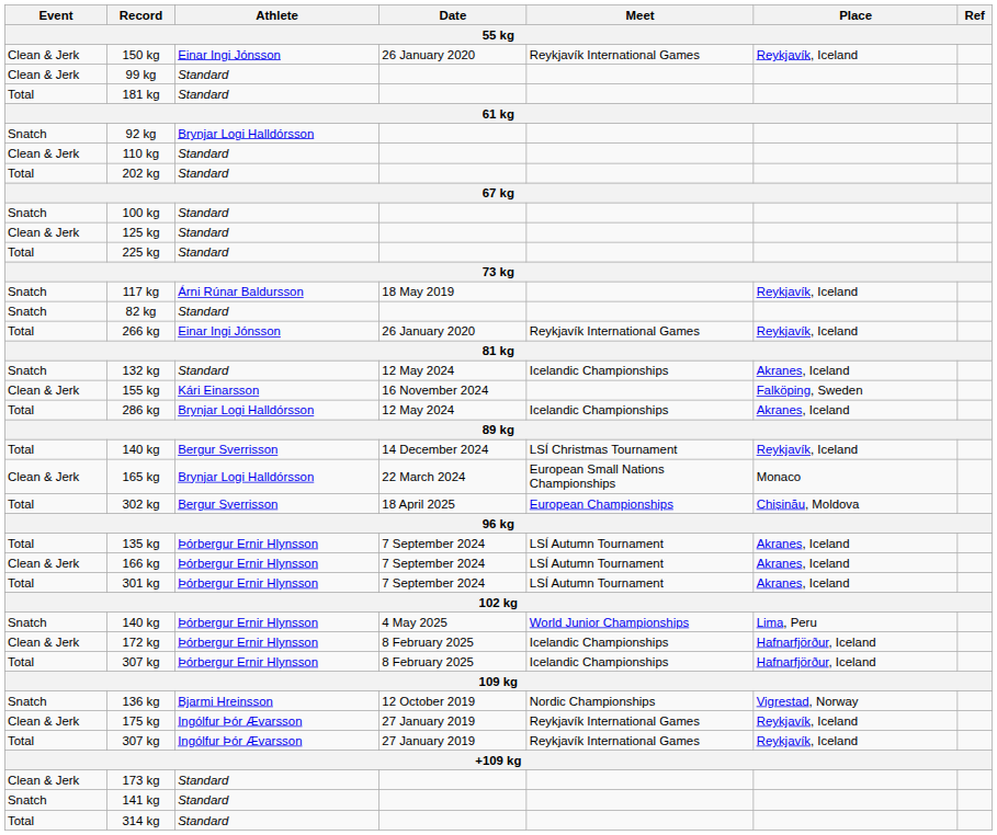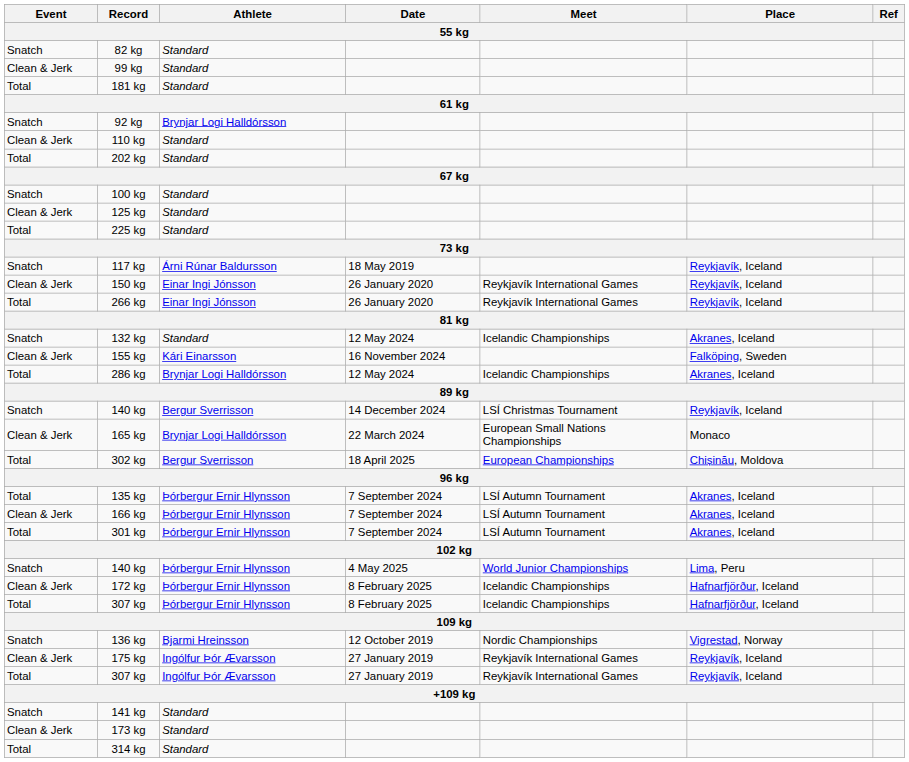rows swapped: 82 kg <-> 150 kg
140 kg / 14 December 2024 | Event: Total -> Snatch
rows swapped: 141 kg <-> 173 kg
